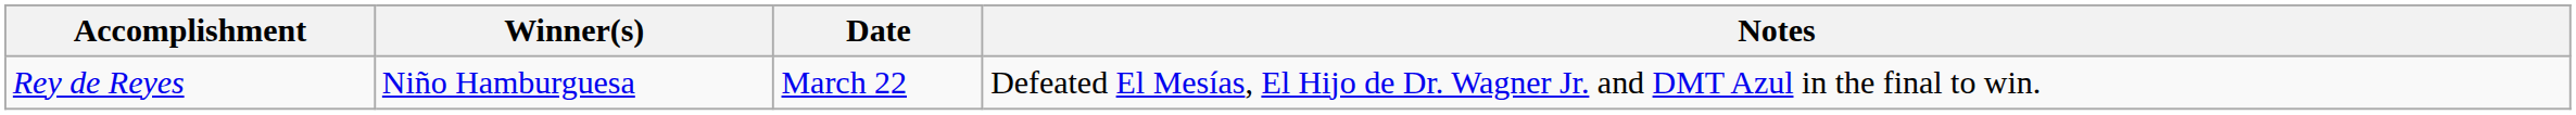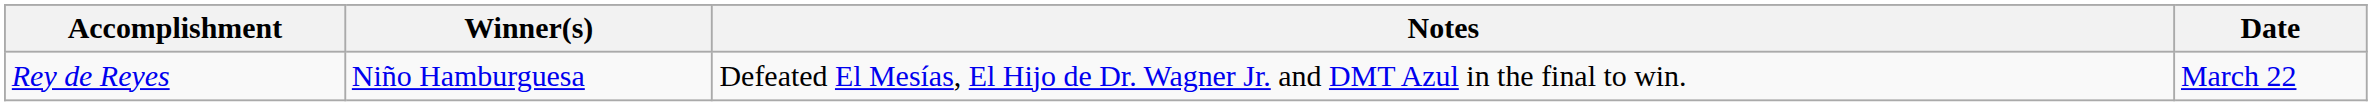columns swapped: Date <-> Notes
